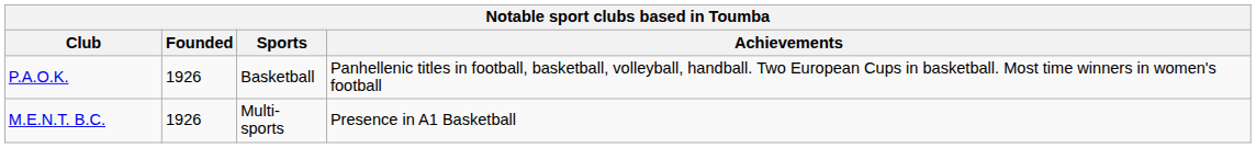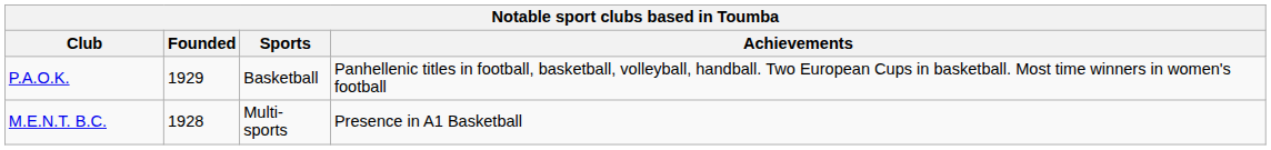P.A.O.K. | Founded: 1926 -> 1929
M.E.N.T. B.C. | Founded: 1926 -> 1928
